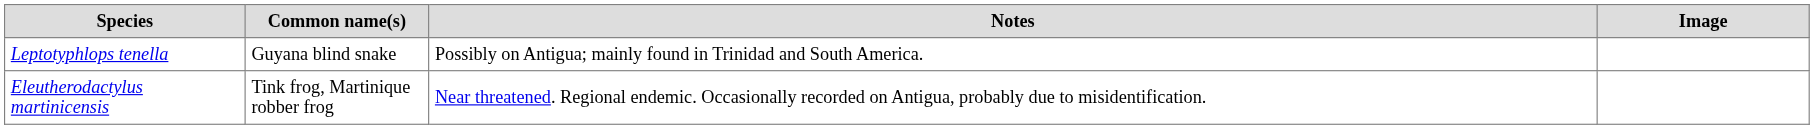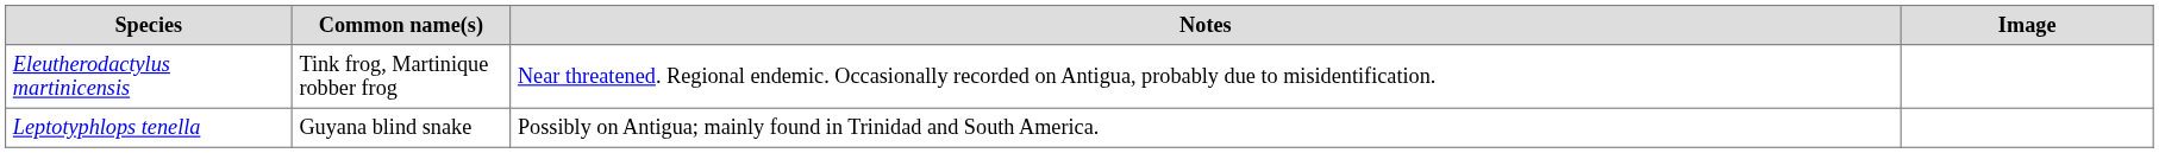rows swapped: Eleutherodactylus martinicensis <-> Leptotyphlops tenella
